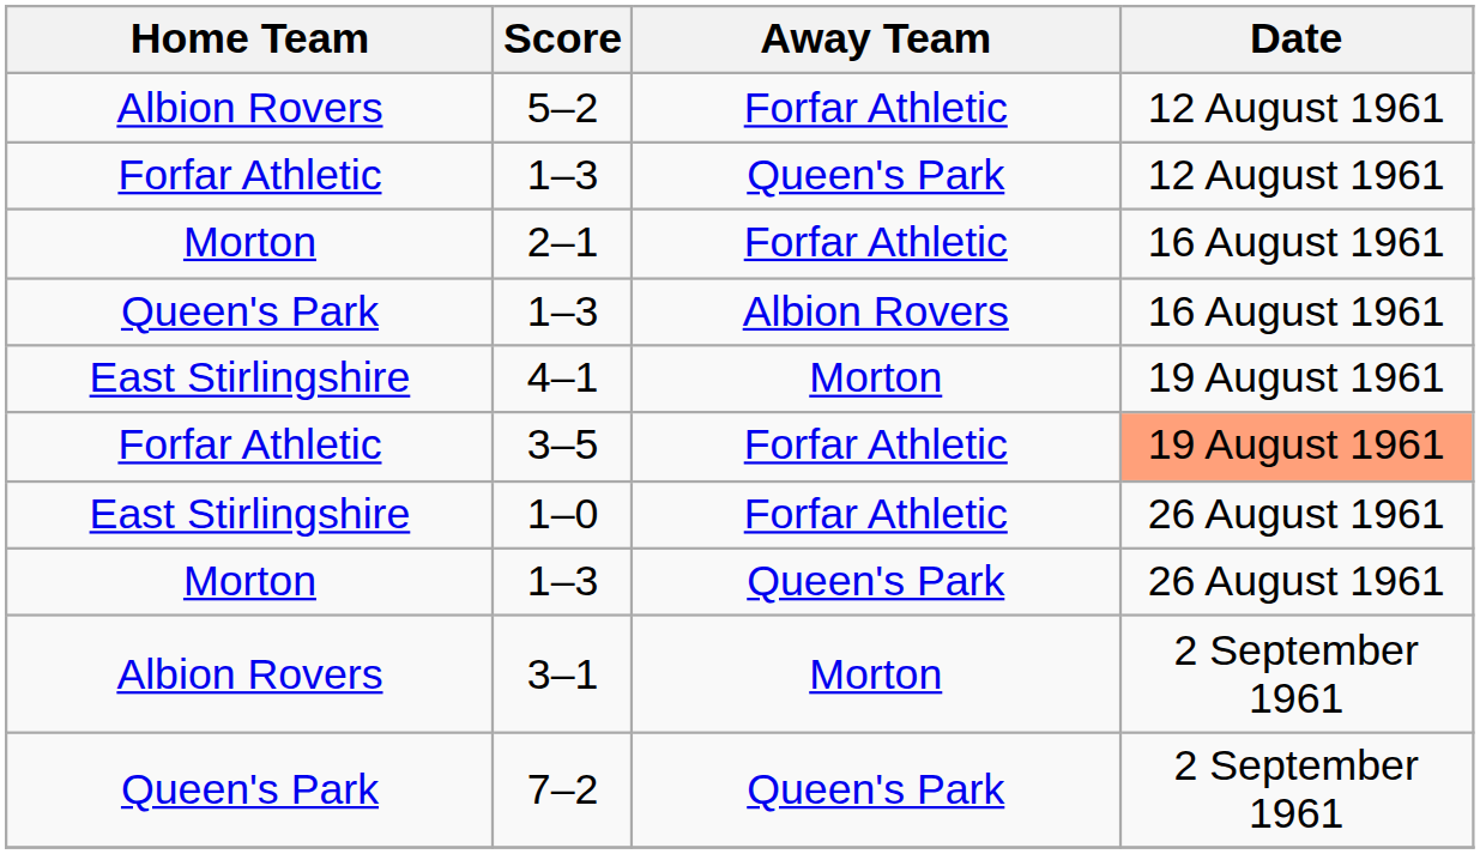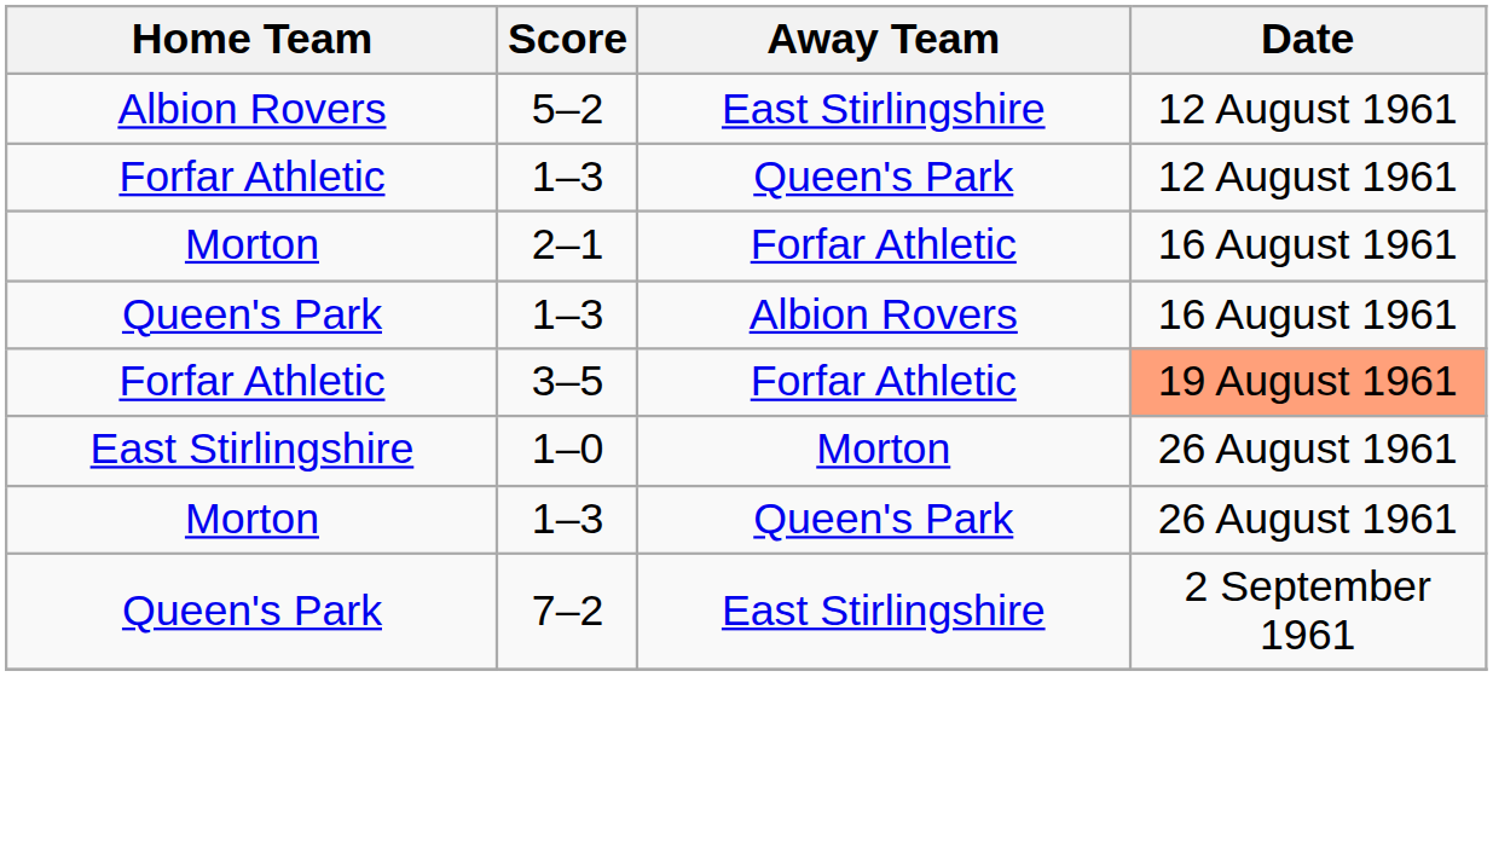5–2 | Away Team: Forfar Athletic -> East Stirlingshire
- row: East Stirlingshire | 4–1 | Morton | 19 August 1961
1–0 | Away Team: Forfar Athletic -> Morton
- row: Albion Rovers | 3–1 | Morton | 2 September 1961
7–2 | Away Team: Queen's Park -> East Stirlingshire
